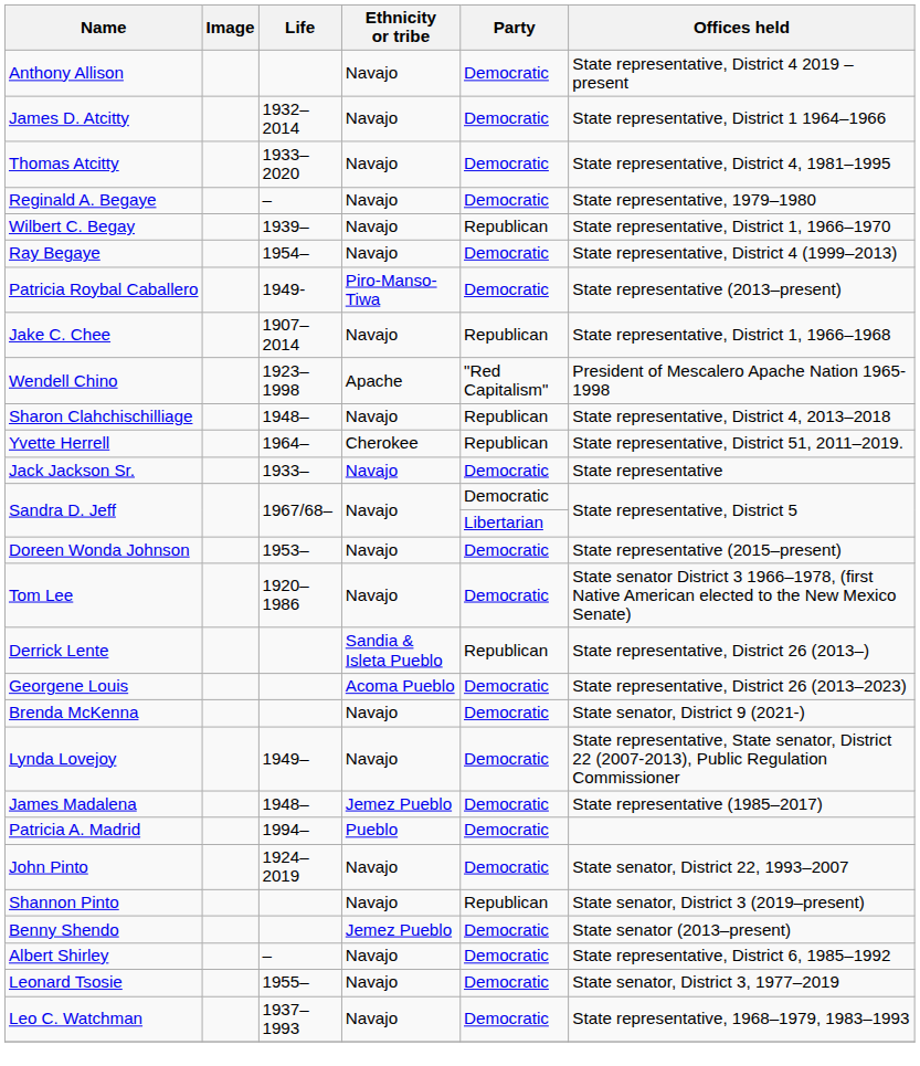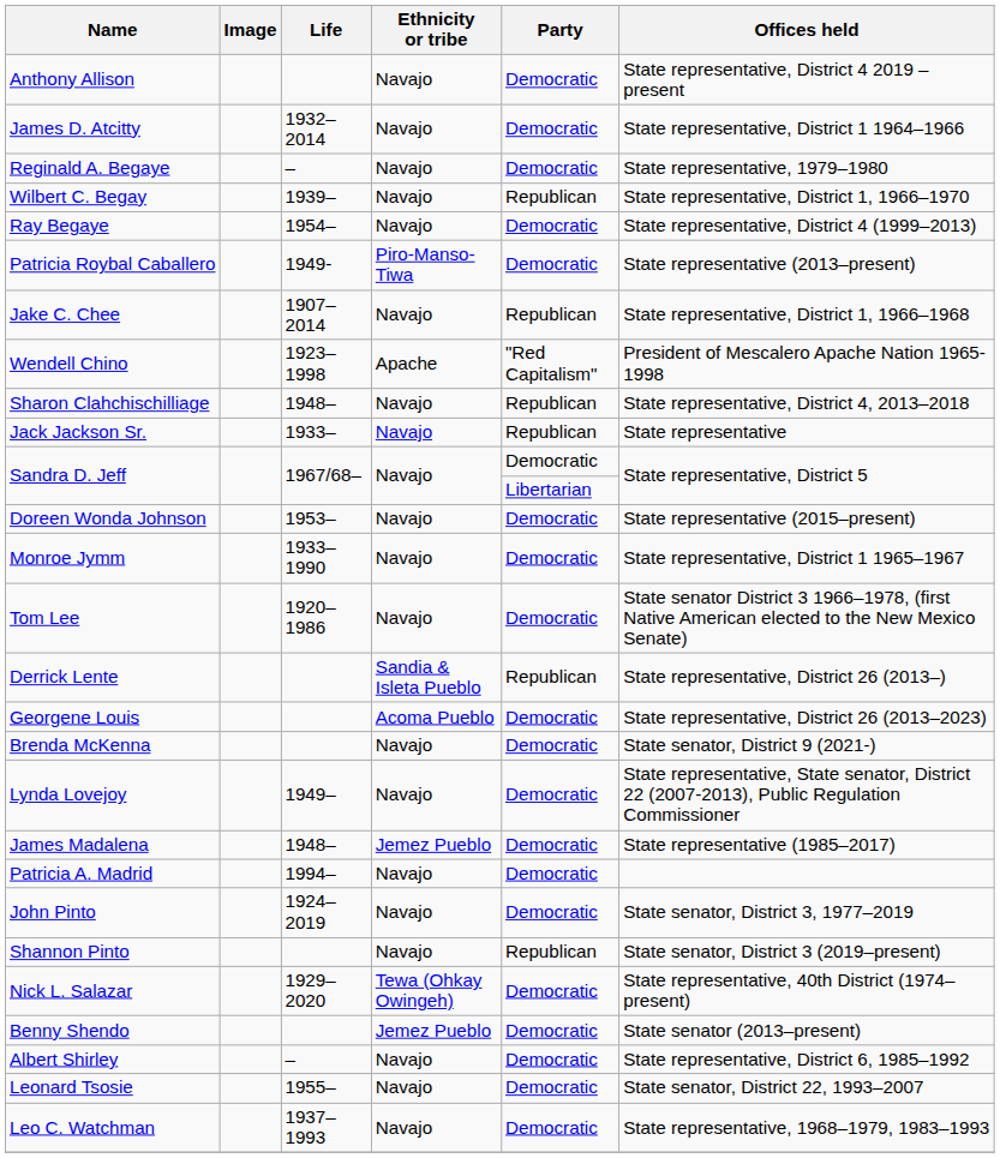- row: Thomas Atcitty | 1933–2020 | Navajo | Democratic | State representative, District 4, 1981–1995
- row: Yvette Herrell | 1964– | Cherokee | Republican | State representative, District 51, 2011–2019.
Jack Jackson Sr. | Party: Democratic -> Republican
+ row: Monroe Jymm | 1933–1990 | Navajo | Democratic | State representative, District 1 1965–1967
Patricia A. Madrid | Ethnicity or tribe: Pueblo -> Navajo
John Pinto | Offices held: State senator, District 22, 1993–2007 -> State senator, District 3, 1977–2019
+ row: Nick L. Salazar | 1929–2020 | Tewa (Ohkay Owingeh) | Democratic | State representative, 40th District (1974–present)
Leonard Tsosie | Offices held: State senator, District 3, 1977–2019 -> State senator, District 22, 1993–2007
